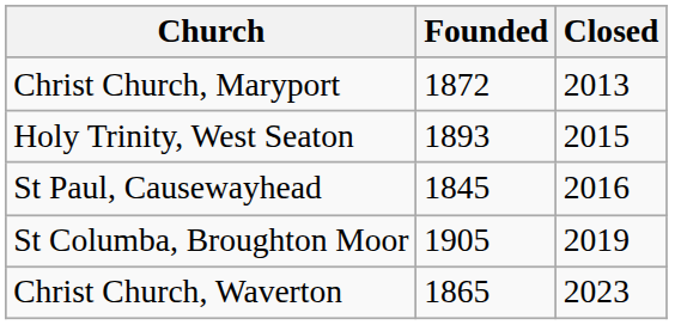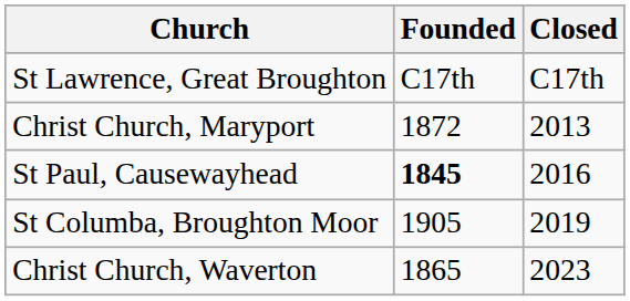+ row: St Lawrence, Great Broughton | C17th | C17th
- row: Holy Trinity, West Seaton | 1893 | 2015
St Paul, Causewayhead | Founded: normal -> bold
